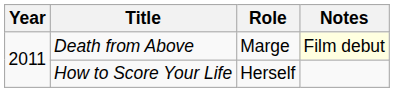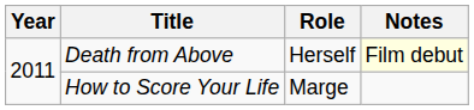Death from Above | Role: Marge -> Herself
How to Score Your Life | Role: Herself -> Marge
